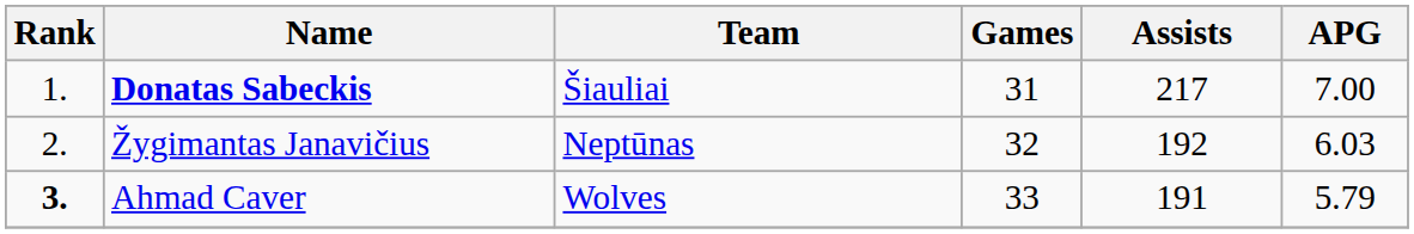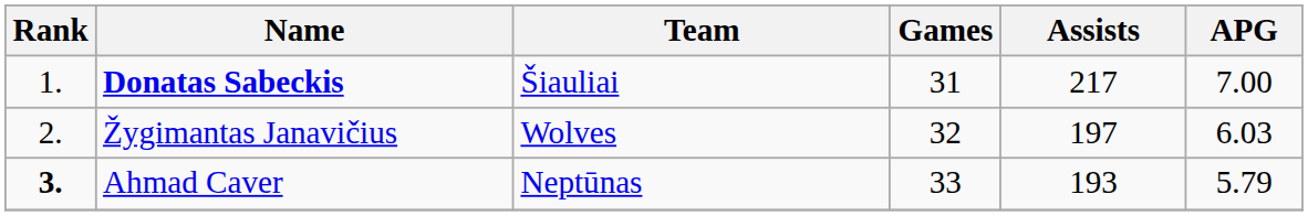Žygimantas Janavičius | Team: Neptūnas -> Wolves
Žygimantas Janavičius | Assists: 192 -> 197
Ahmad Caver | Team: Wolves -> Neptūnas
Ahmad Caver | Assists: 191 -> 193
